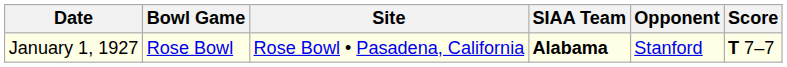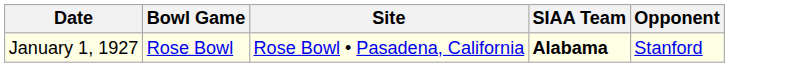- column: Score | T 7–7
